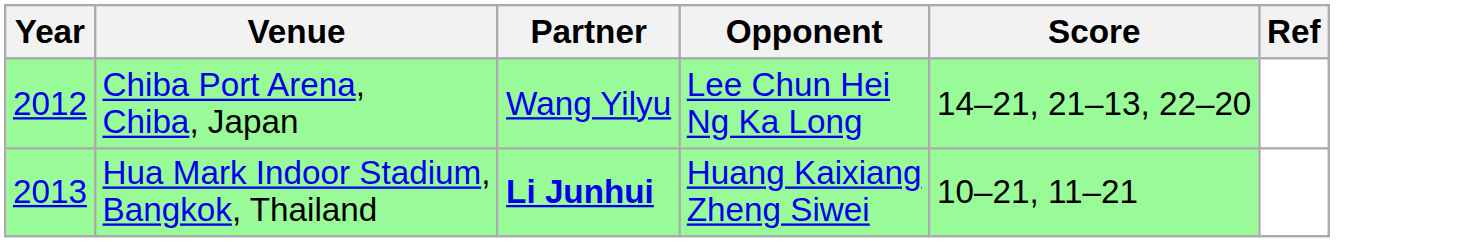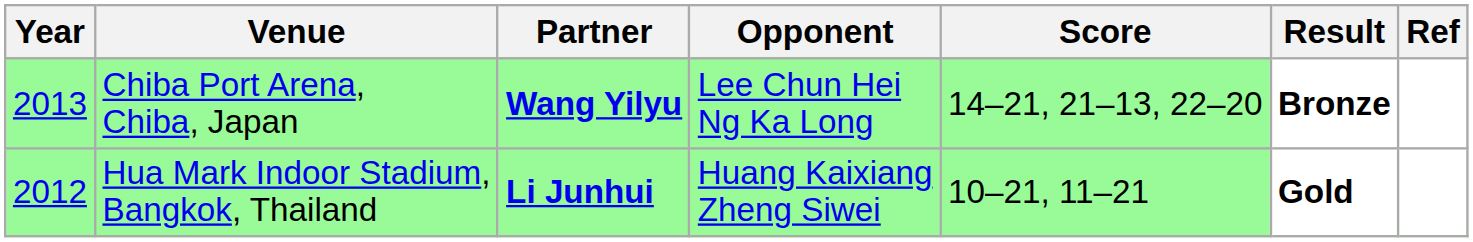+ column: Result | Bronze | Gold
Chiba Port Arena, Chiba, Japan | Year: 2012 -> 2013
Chiba Port Arena, Chiba, Japan | Partner: normal -> bold
Hua Mark Indoor Stadium, Bangkok, Thailand | Year: 2013 -> 2012
